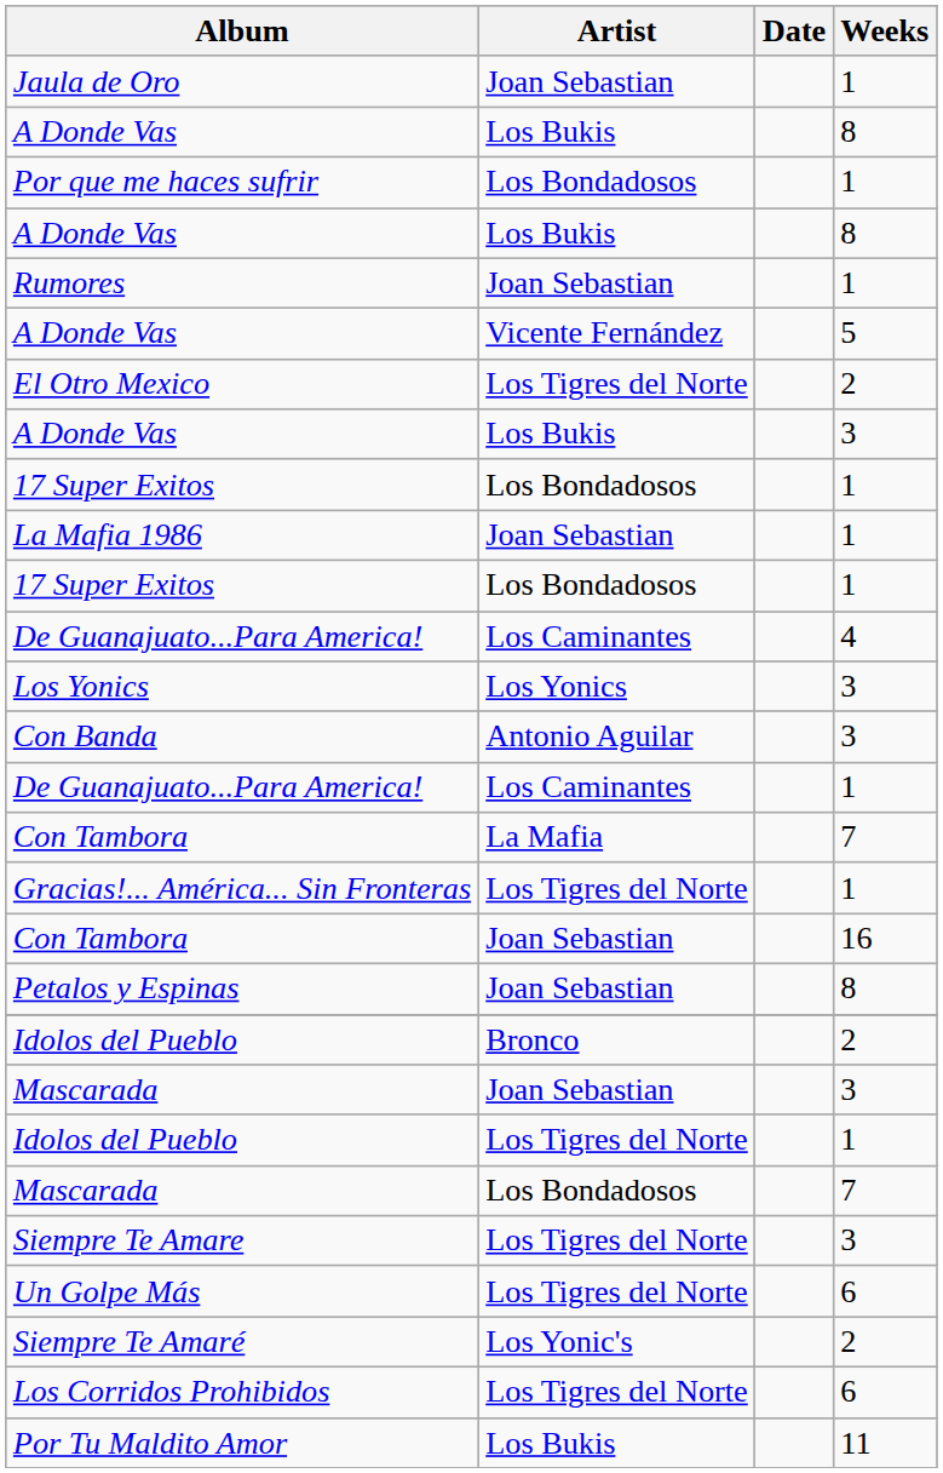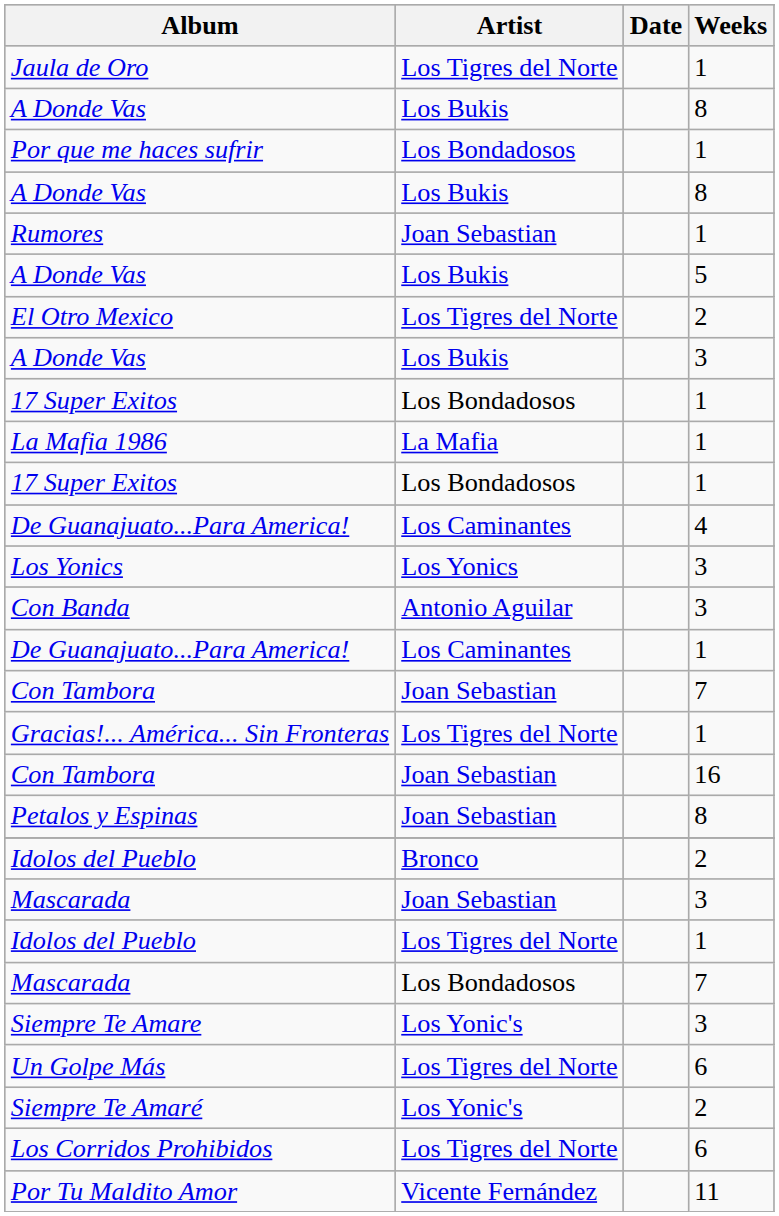Jaula de Oro | Artist: Joan Sebastian -> Los Tigres del Norte
A Donde Vas / 5 | Artist: Vicente Fernández -> Los Bukis
La Mafia 1986 | Artist: Joan Sebastian -> La Mafia
Con Tambora / 7 | Artist: La Mafia -> Joan Sebastian
Siempre Te Amare | Artist: Los Tigres del Norte -> Los Yonic's
Por Tu Maldito Amor | Artist: Los Bukis -> Vicente Fernández
